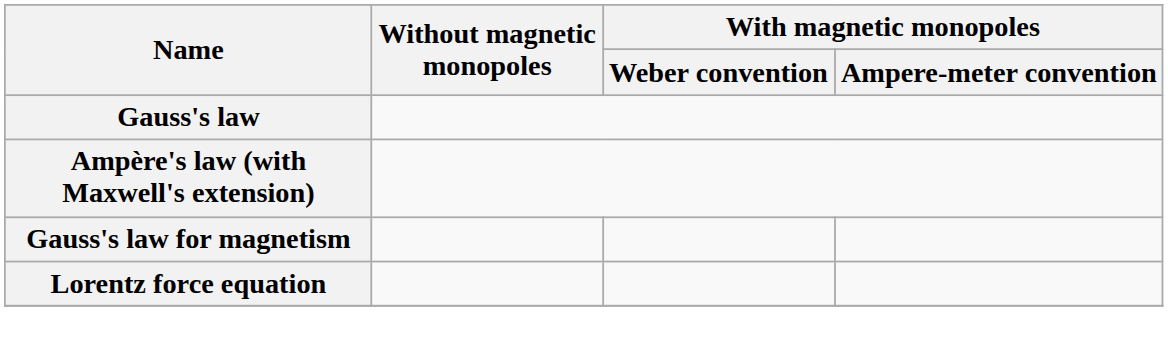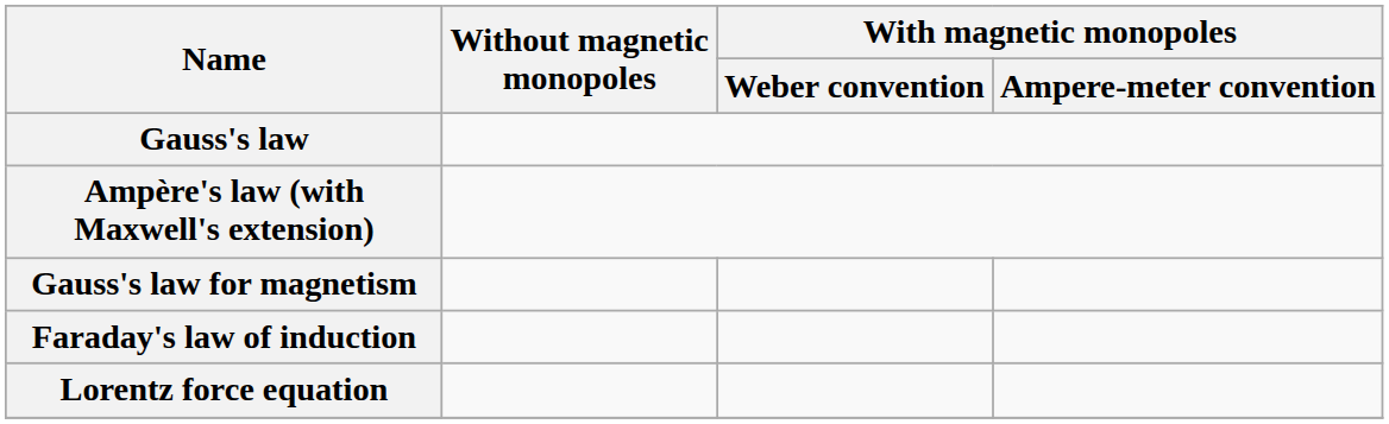+ row: Faraday's law of induction
